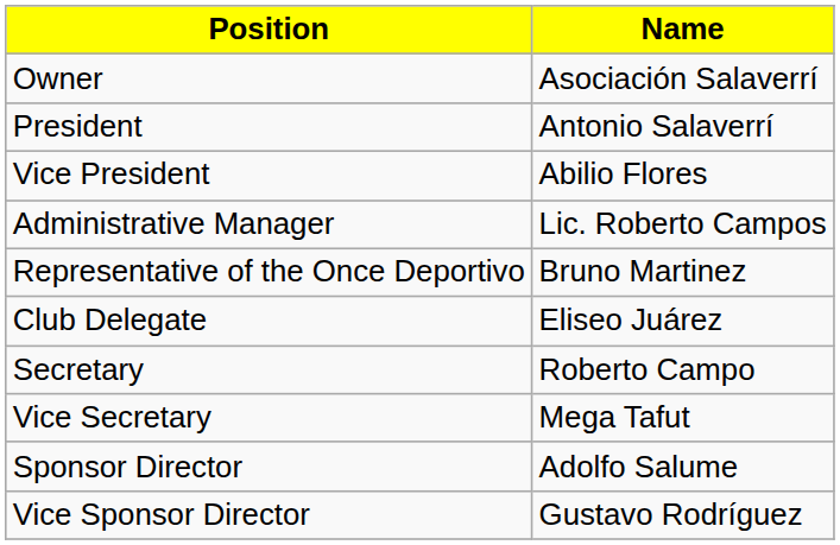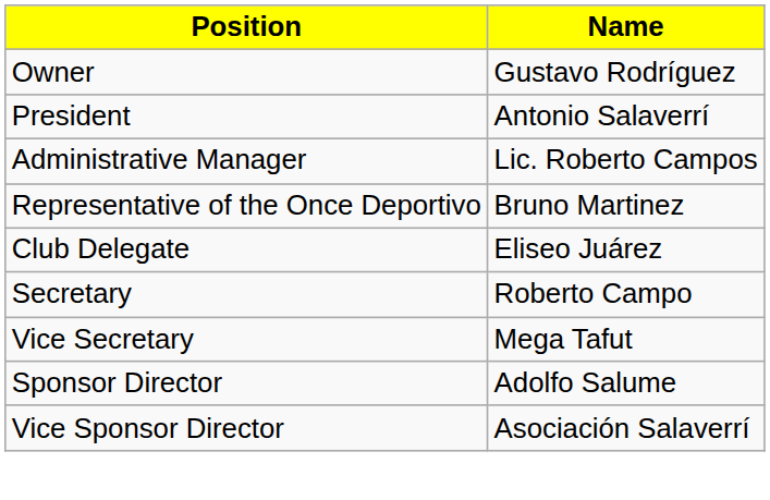Owner | Name: Asociación Salaverrí -> Gustavo Rodríguez
- row: Vice President | Abilio Flores
Vice Sponsor Director | Name: Gustavo Rodríguez -> Asociación Salaverrí
